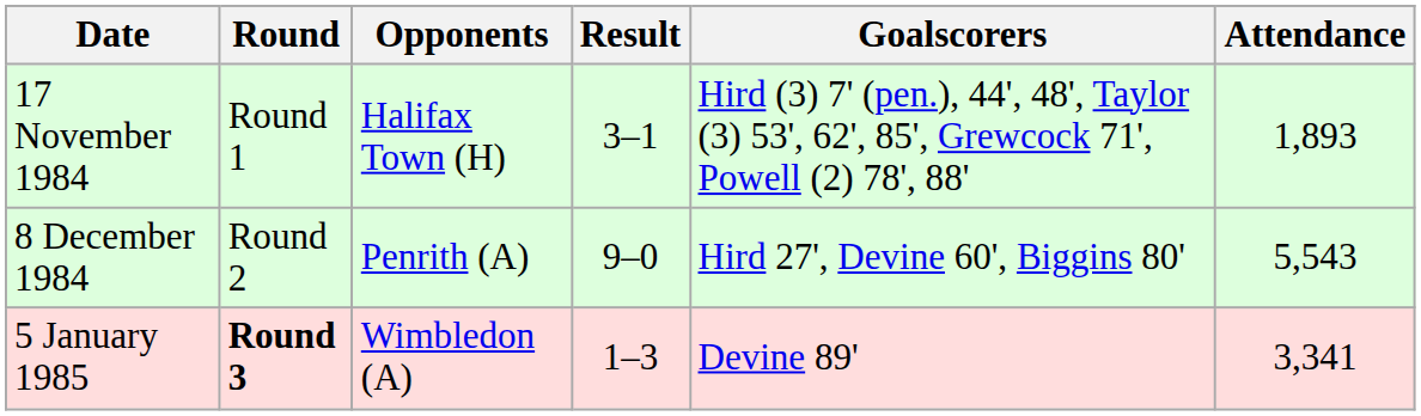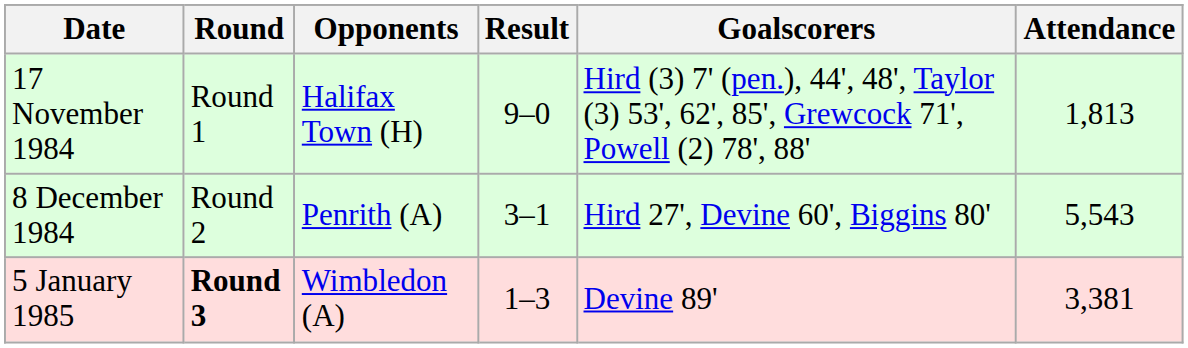17 November 1984 | Result: 3–1 -> 9–0
17 November 1984 | Attendance: 1,893 -> 1,813
8 December 1984 | Result: 9–0 -> 3–1
5 January 1985 | Attendance: 3,341 -> 3,381
